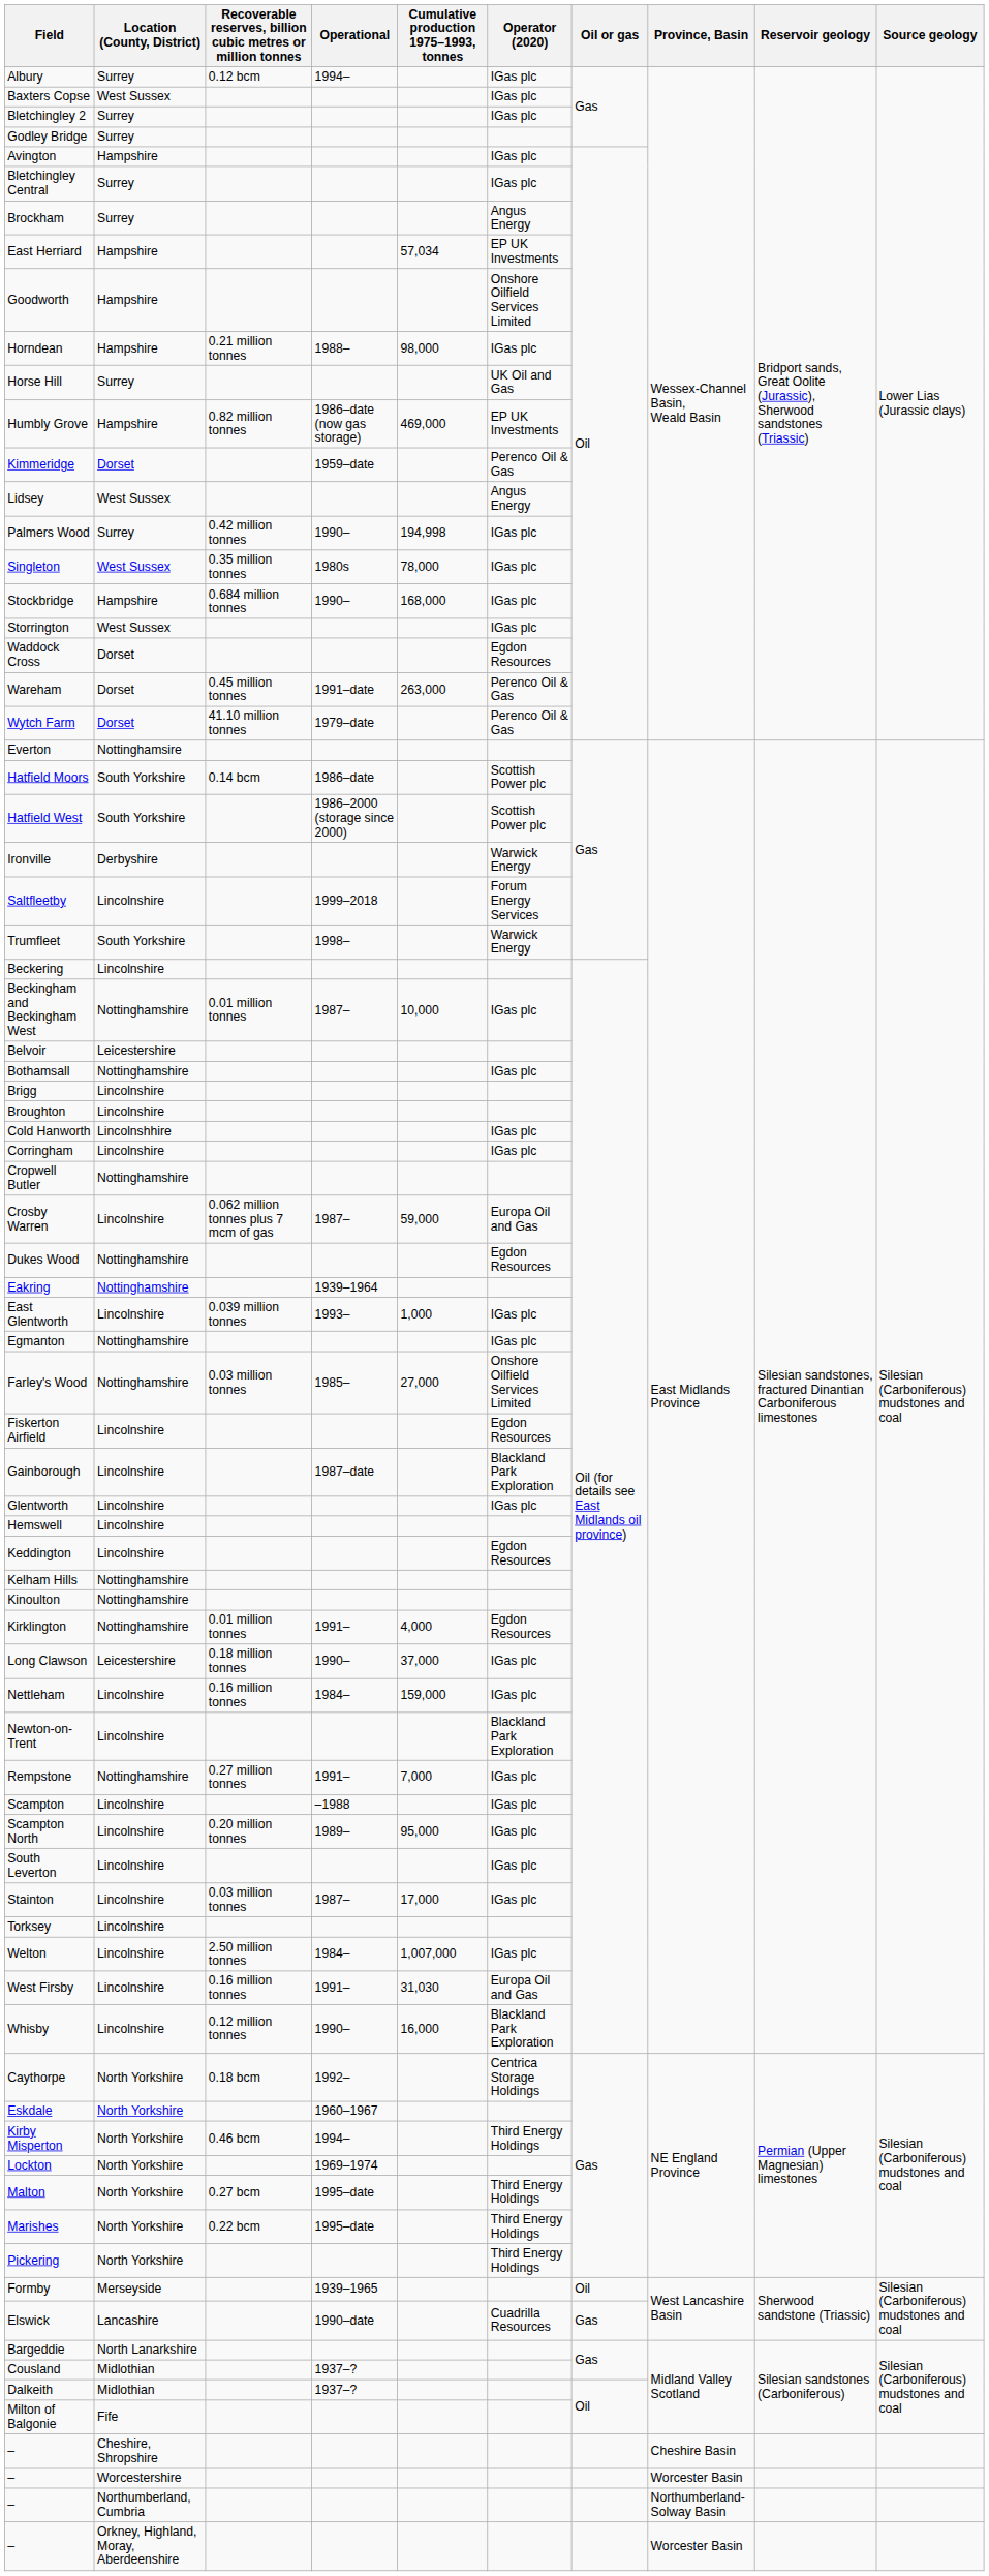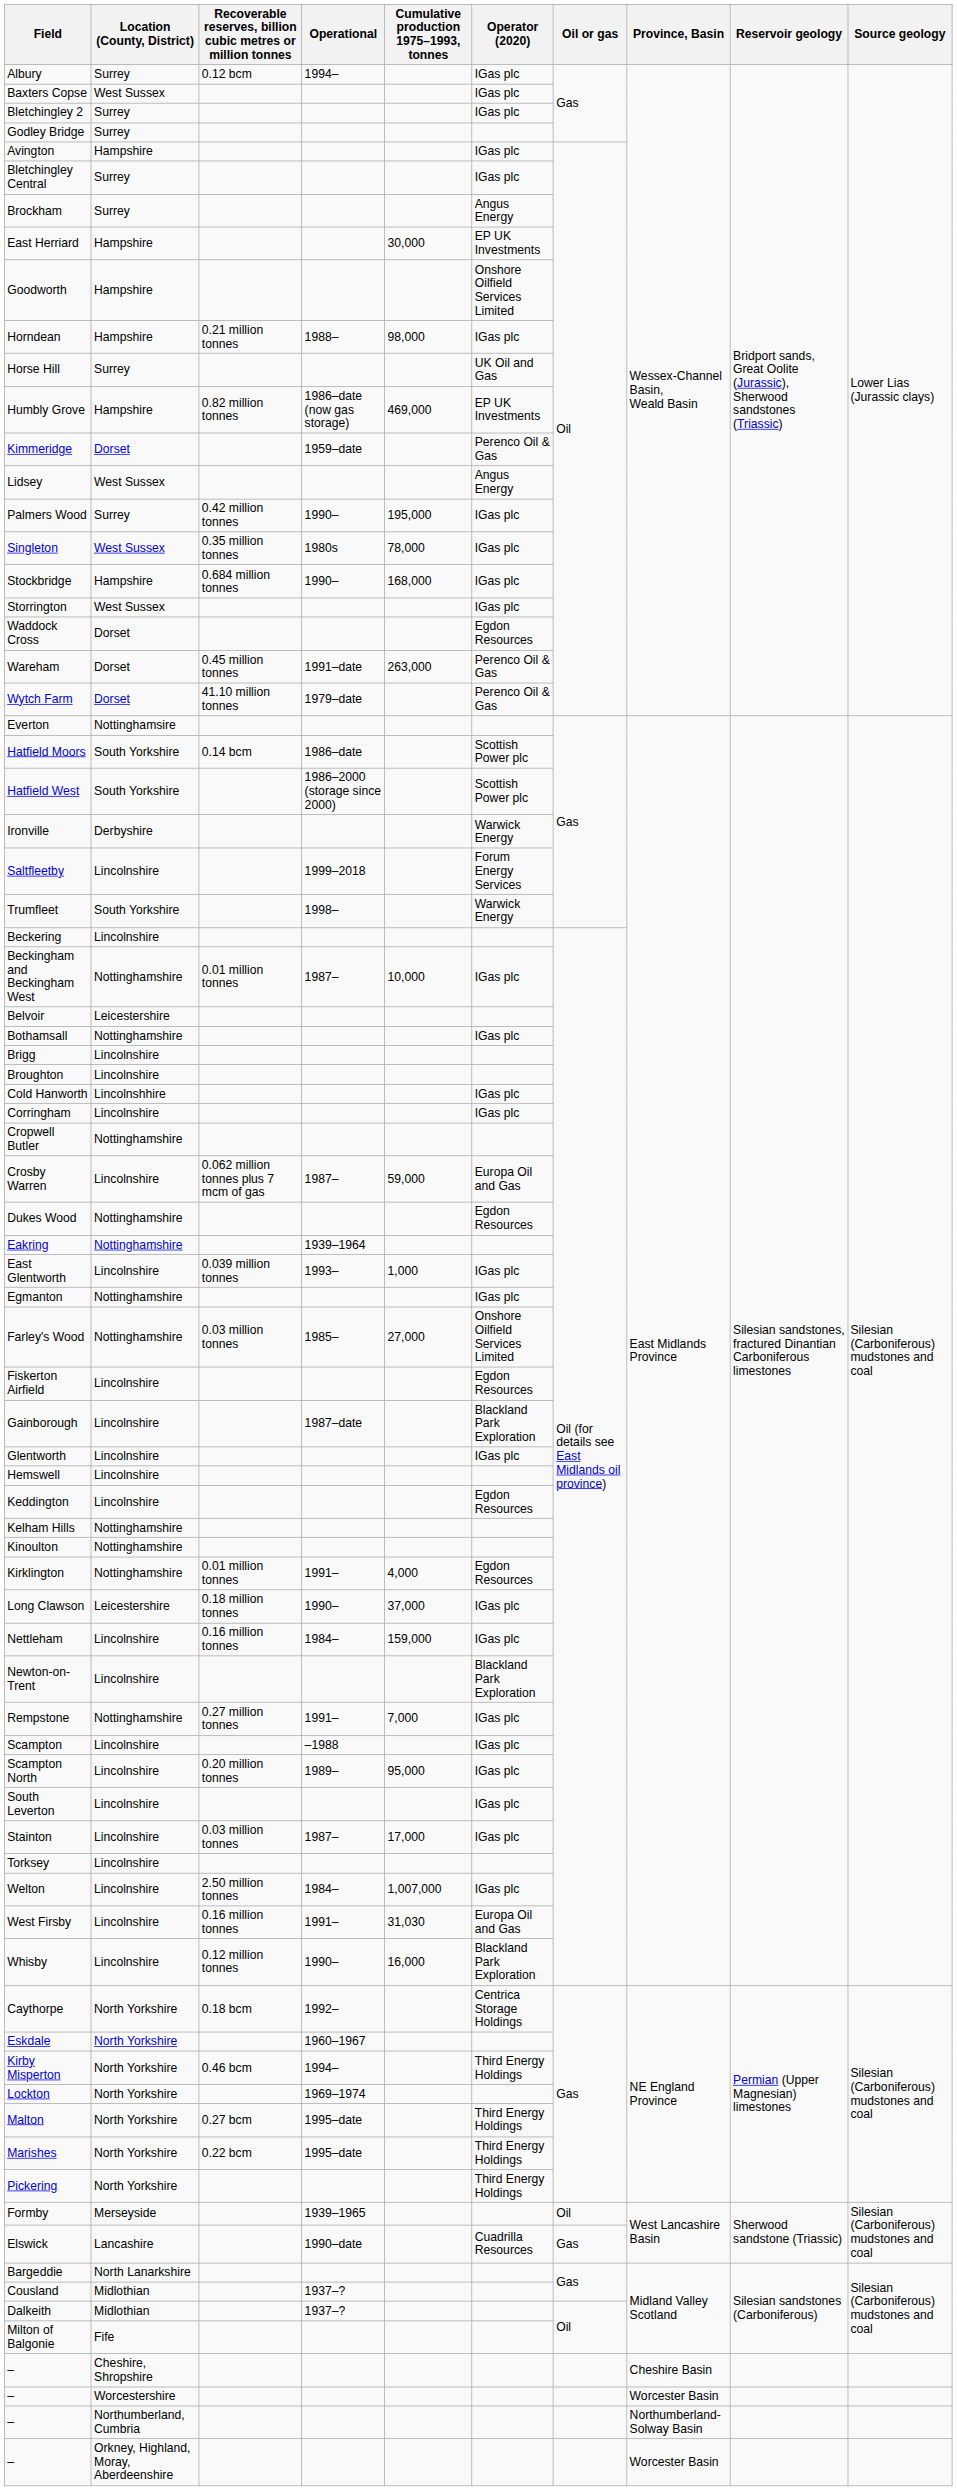East Herriard | Cumulative production 1975–1993, tonnes: 57,034 -> 30,000
Palmers Wood | Cumulative production 1975–1993, tonnes: 194,998 -> 195,000
